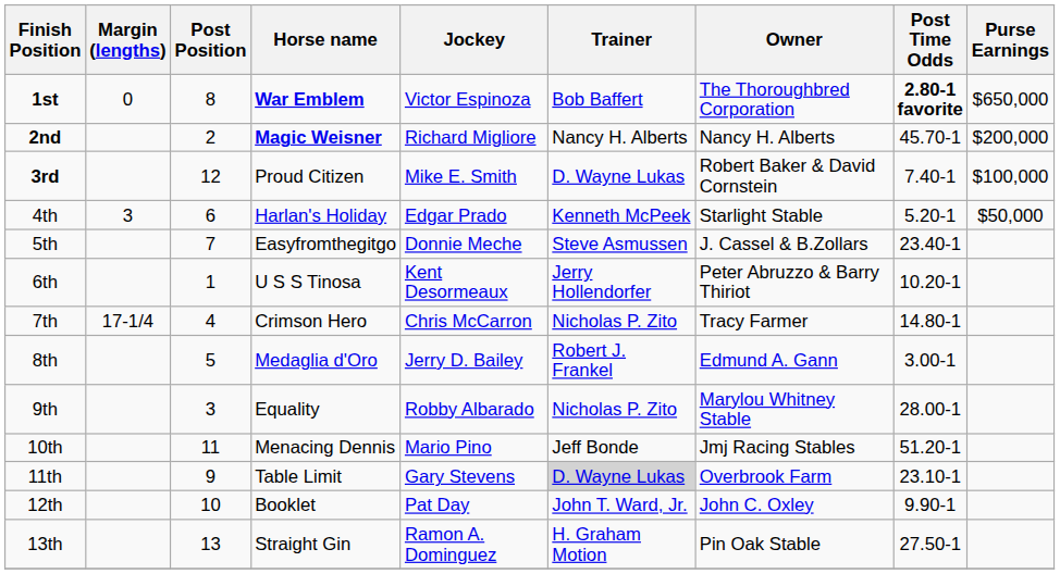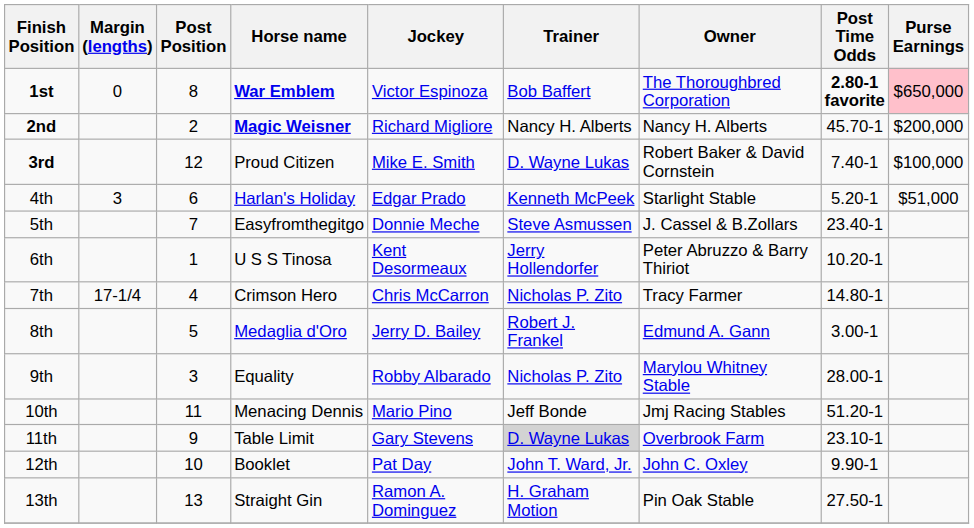1st | Purse Earnings: no background -> pink background
4th | Purse Earnings: $50,000 -> $51,000
